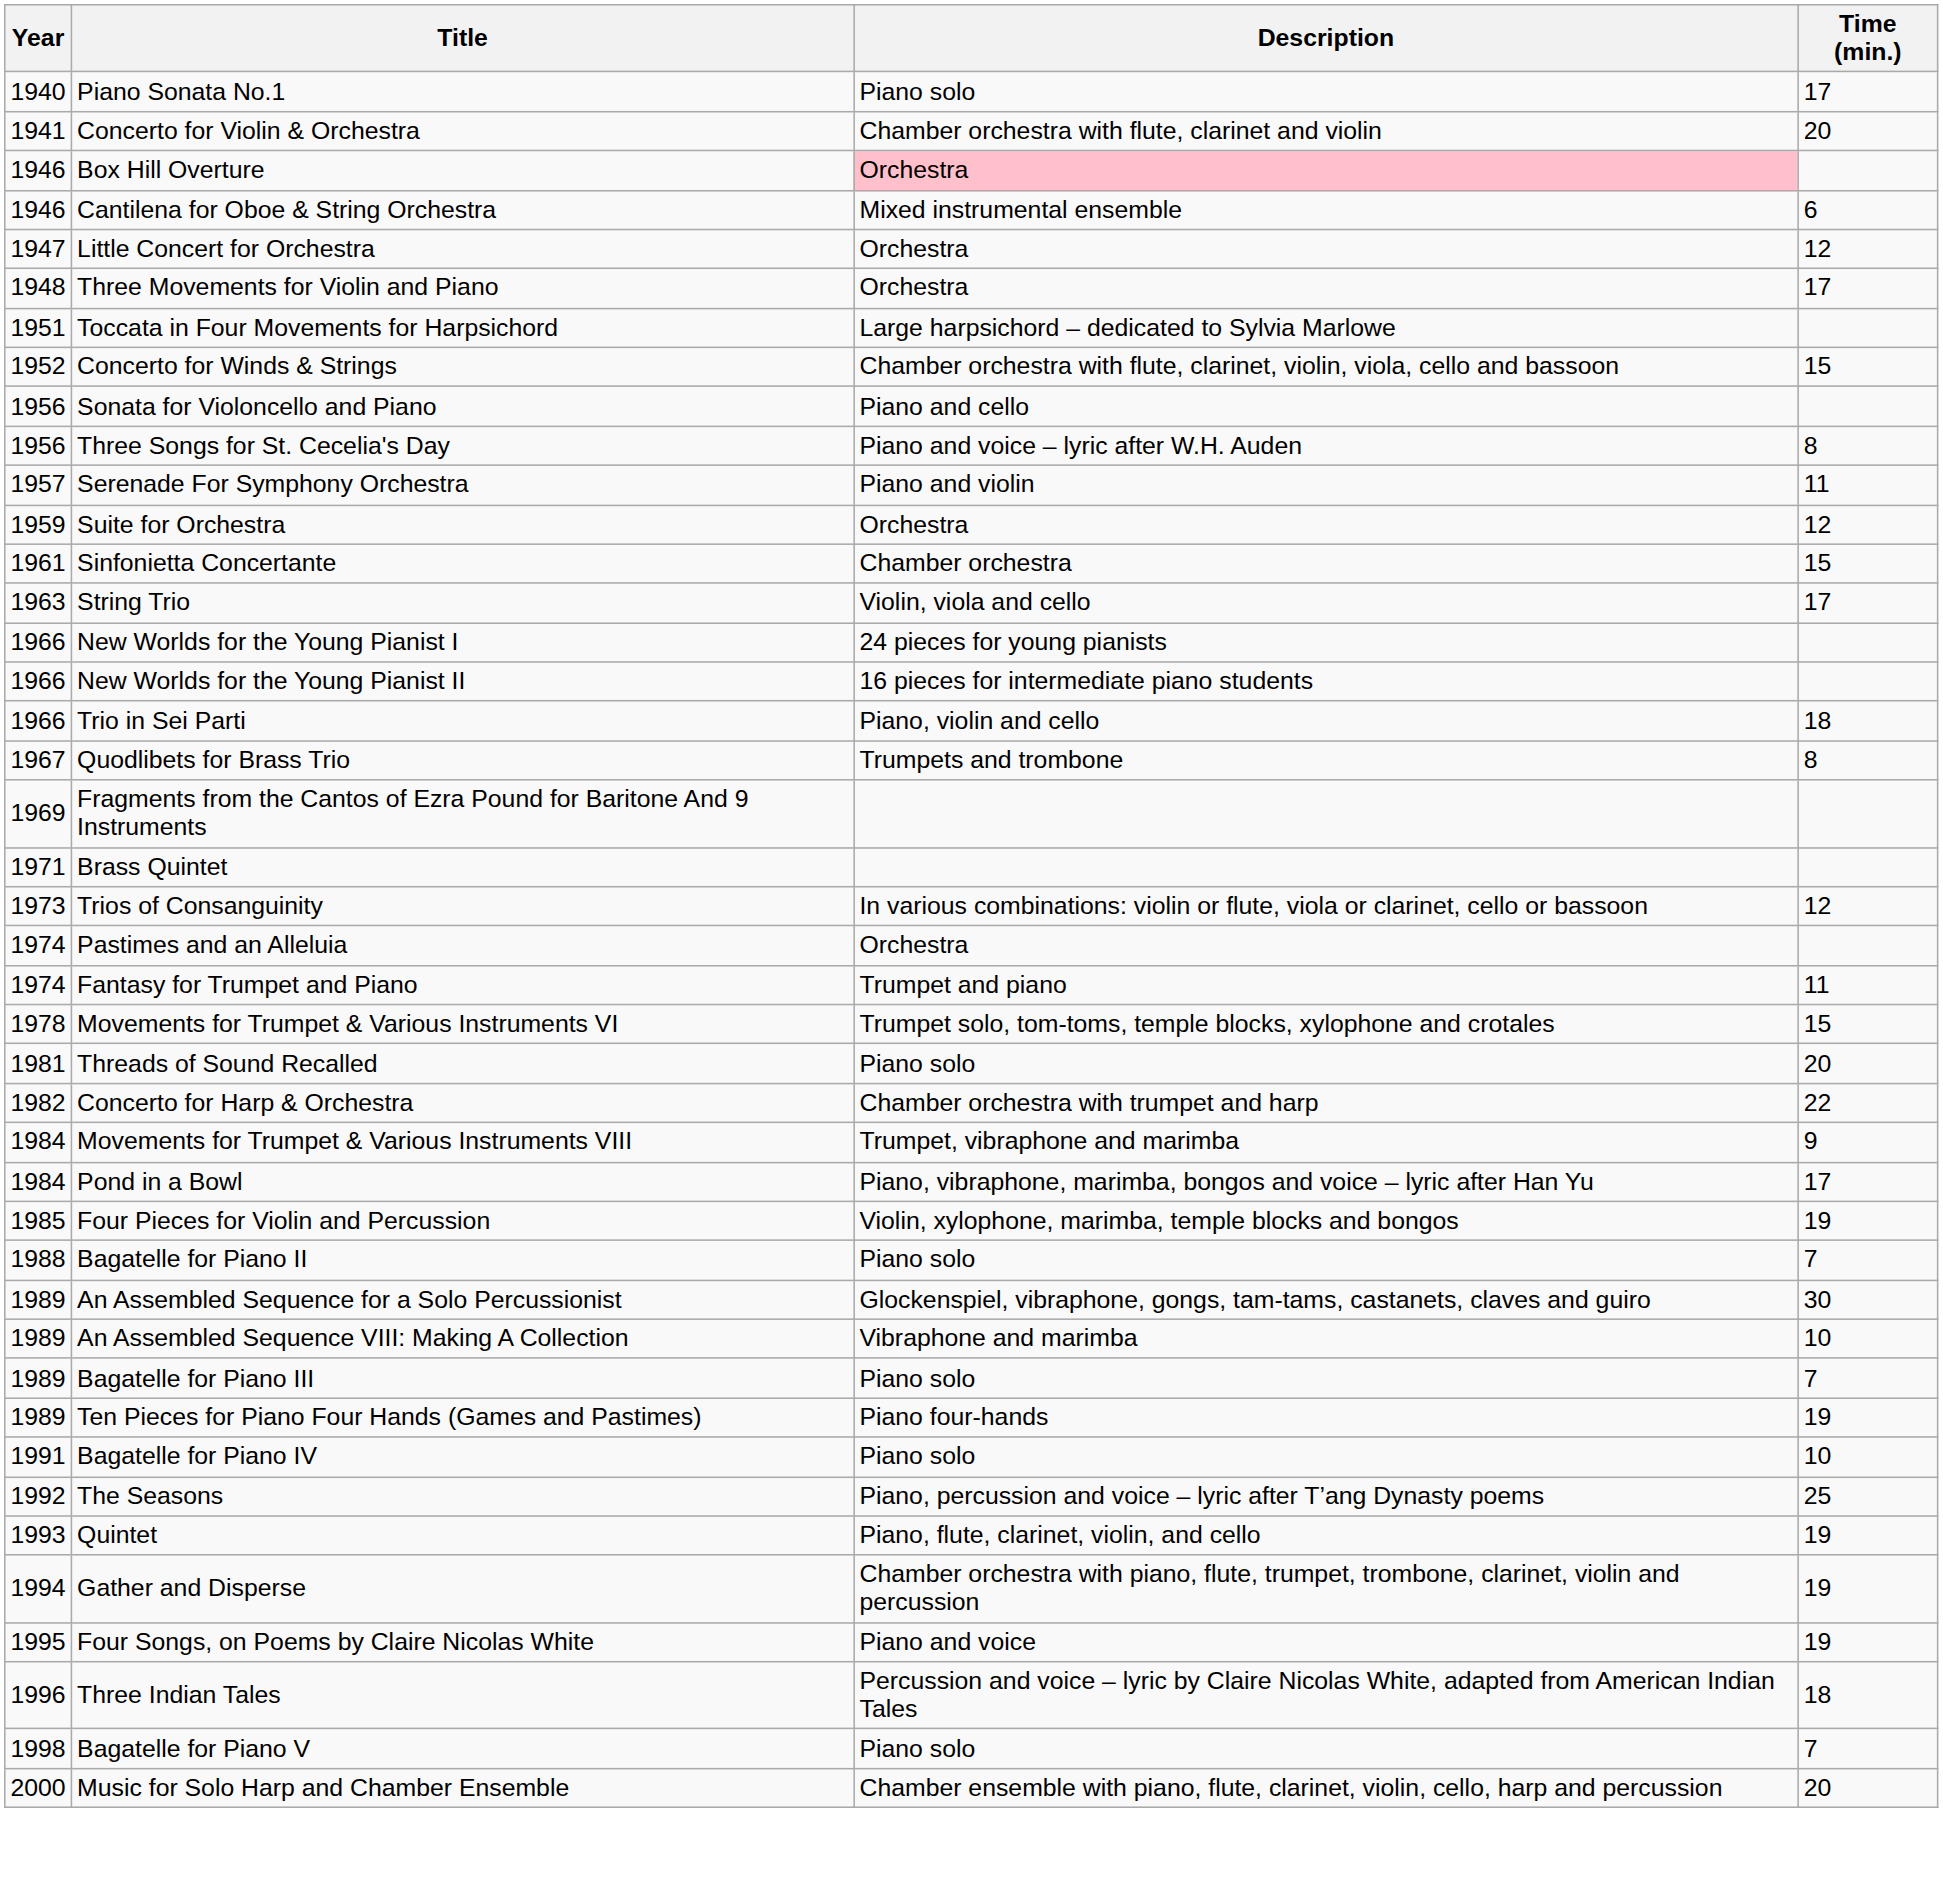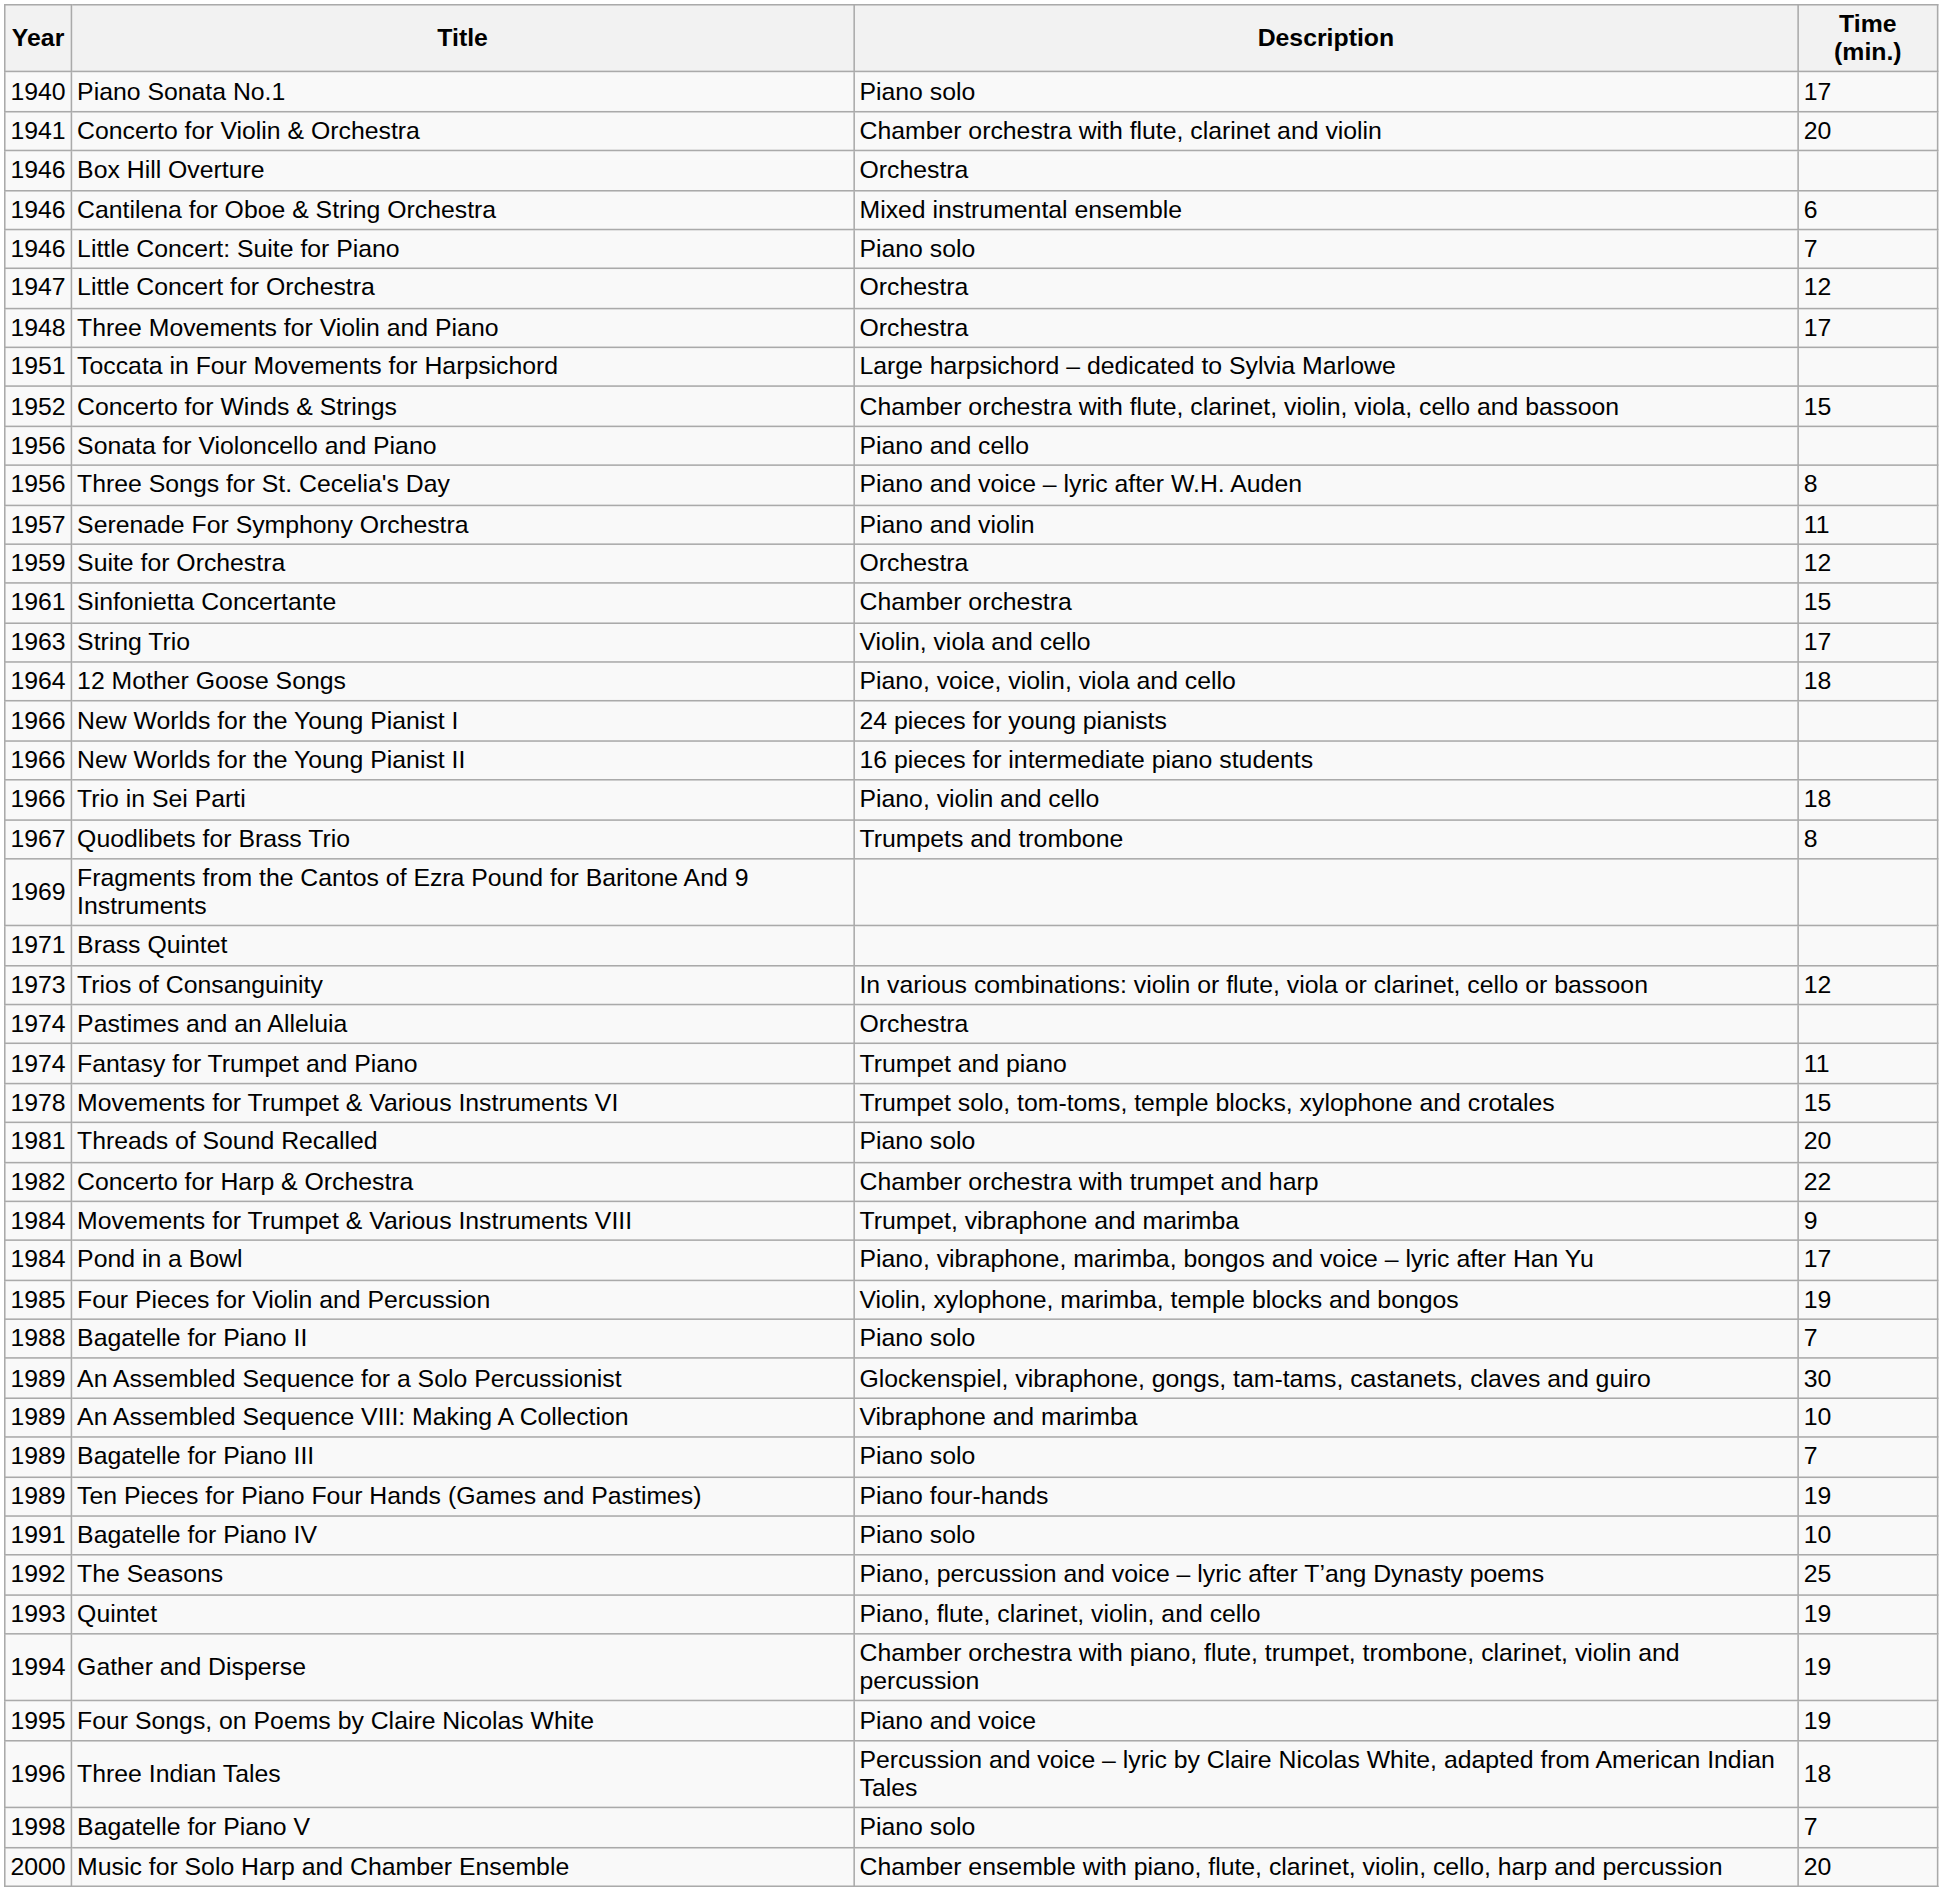Box Hill Overture | Description: pink background -> no background
+ row: 1946 | Little Concert: Suite for Piano | Piano solo | 7
+ row: 1964 | 12 Mother Goose Songs | Piano, voice, violin, viola and cello | 18
